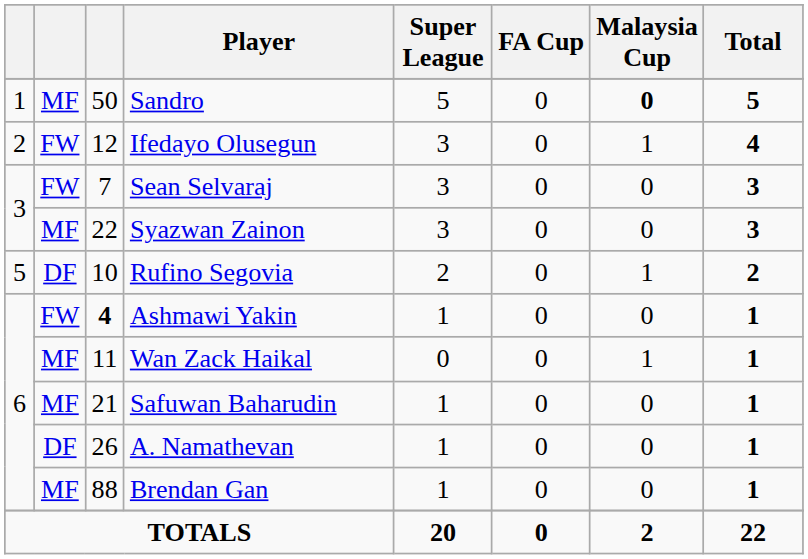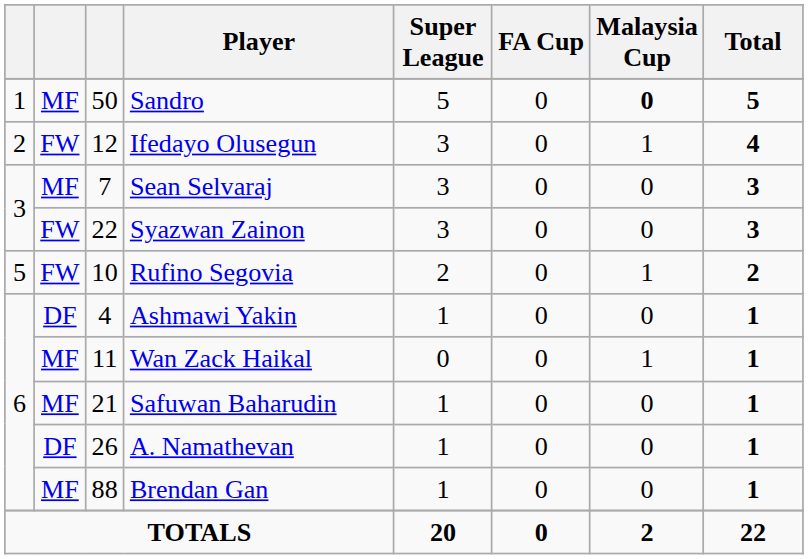Sean Selvaraj | column 2: FW -> MF
Syazwan Zainon | column 2: MF -> FW
Rufino Segovia | column 2: DF -> FW
Ashmawi Yakin | column 2: FW -> DF
Ashmawi Yakin | column 3: bold -> normal
